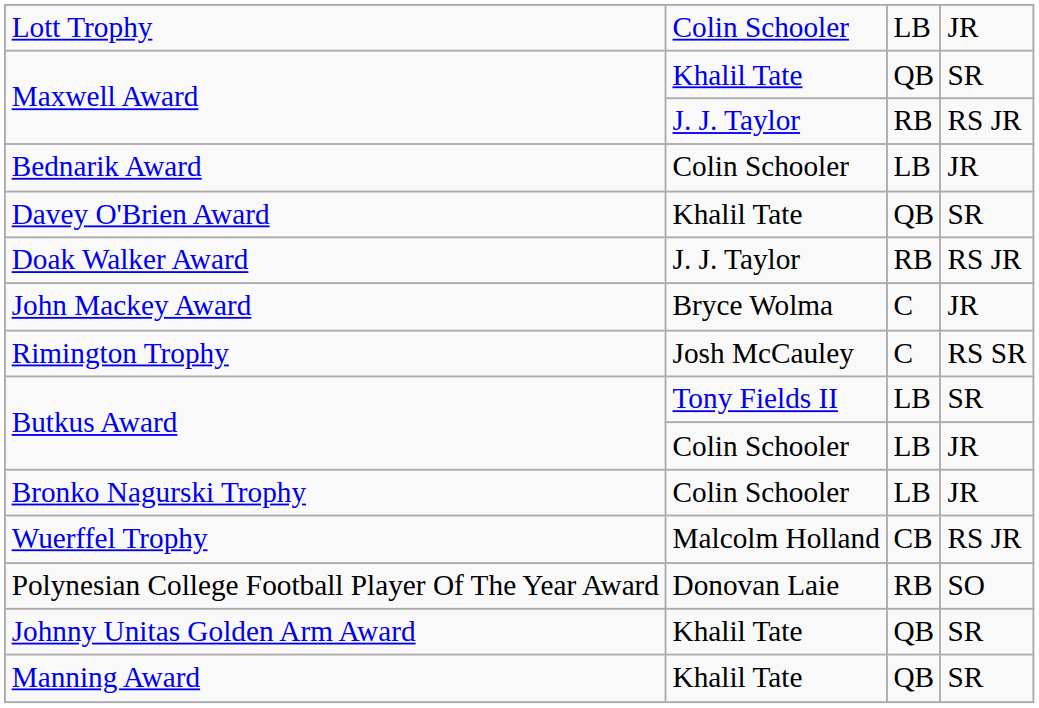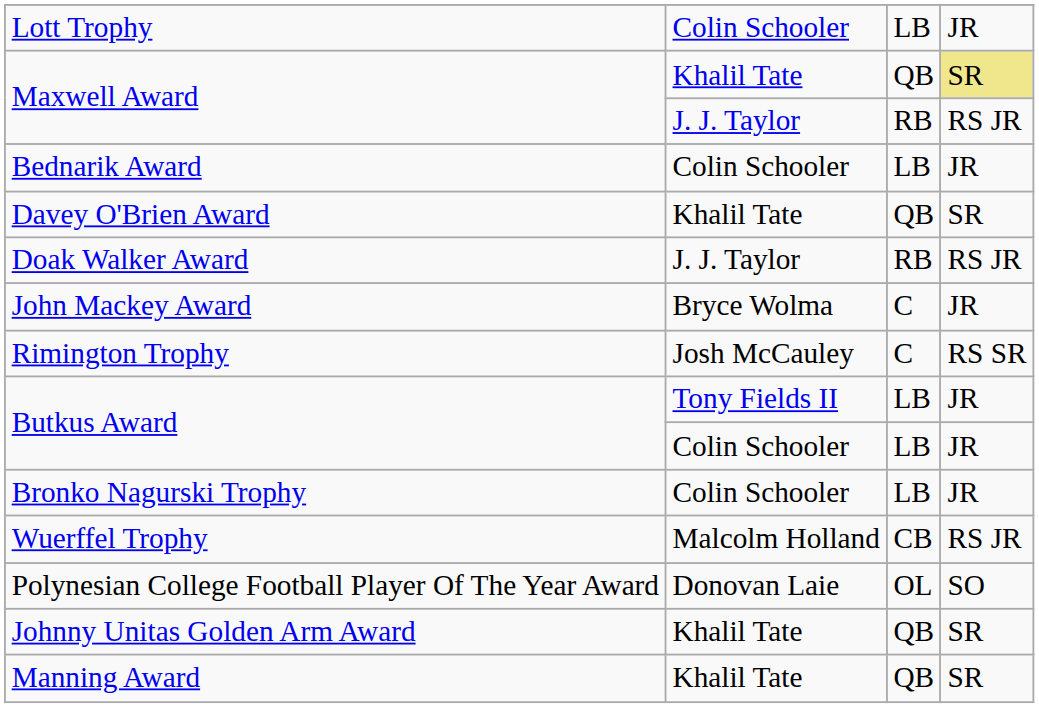Maxwell Award / Khalil Tate | column 4: no background -> khaki background
Butkus Award / Tony Fields II | column 4: SR -> JR
Polynesian College Football Player Of The Year Award | column 3: RB -> OL
